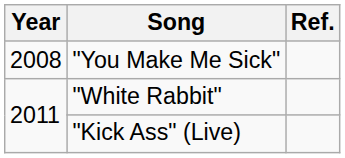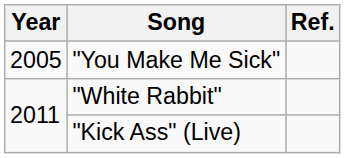"You Make Me Sick" | Year: 2008 -> 2005
